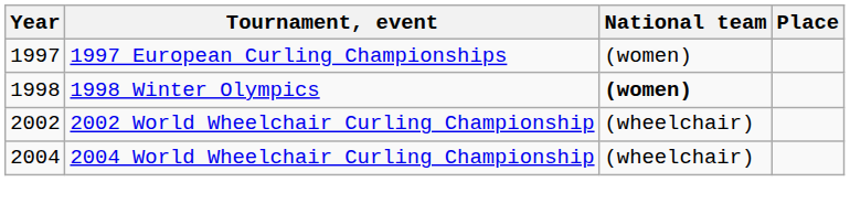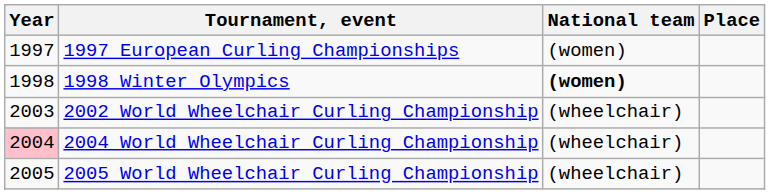2002 World Wheelchair Curling Championship | Year: 2002 -> 2003
2004 World Wheelchair Curling Championship | Year: no background -> pink background
+ row: 2005 | 2005 World Wheelchair Curling Championship | (wheelchair)
